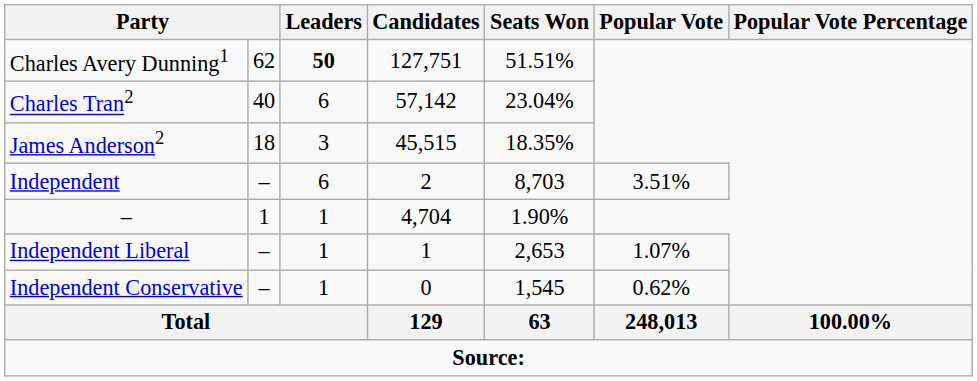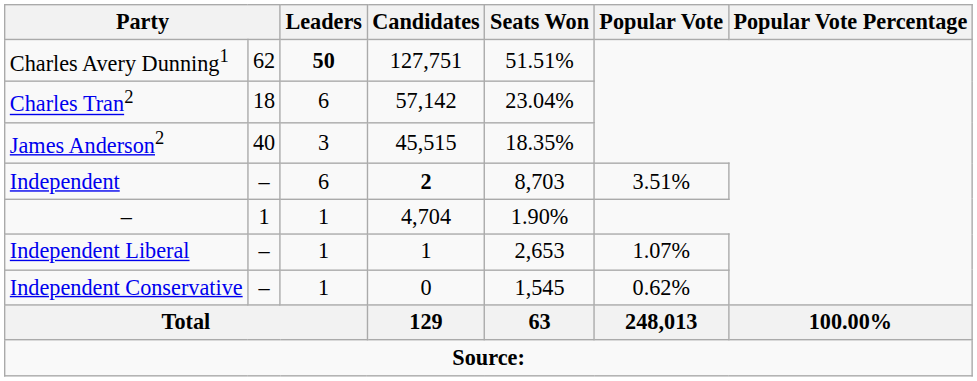Charles Tran2 | column 2: 40 -> 18
James Anderson2 | column 2: 18 -> 40
Independent | Candidates: normal -> bold
